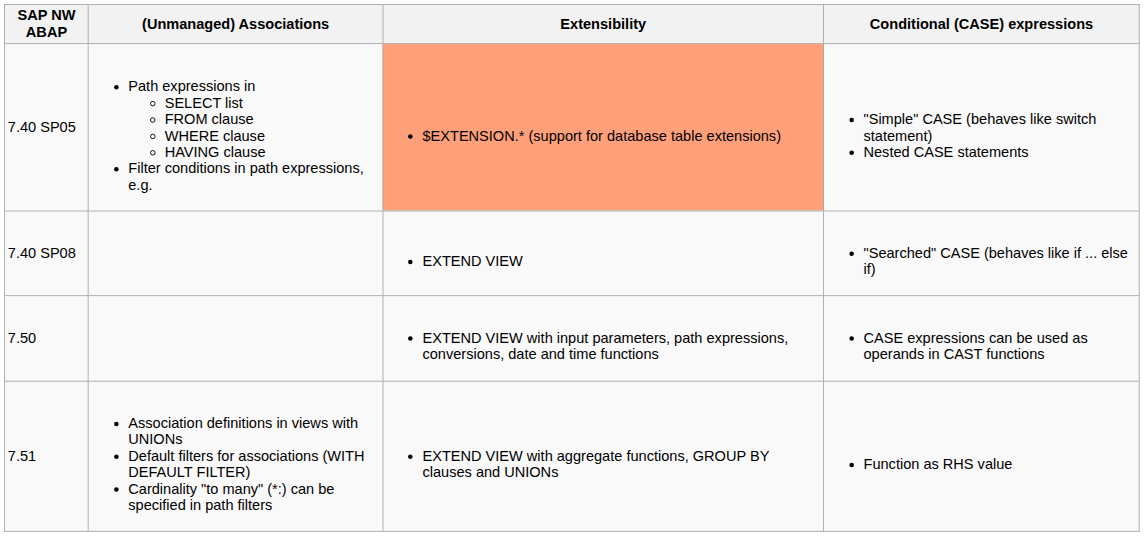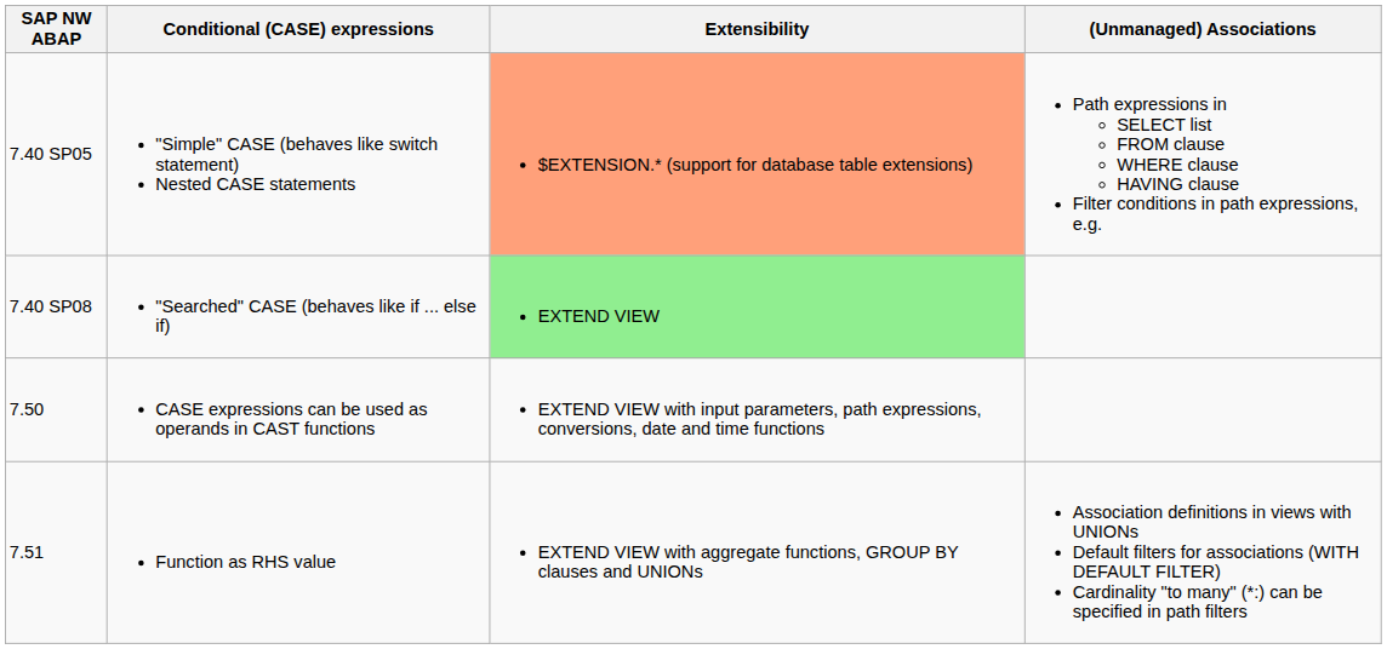columns swapped: Conditional (CASE) expressions <-> (Unmanaged) Associations
7.40 SP08 | Extensibility: no background -> lightgreen background
